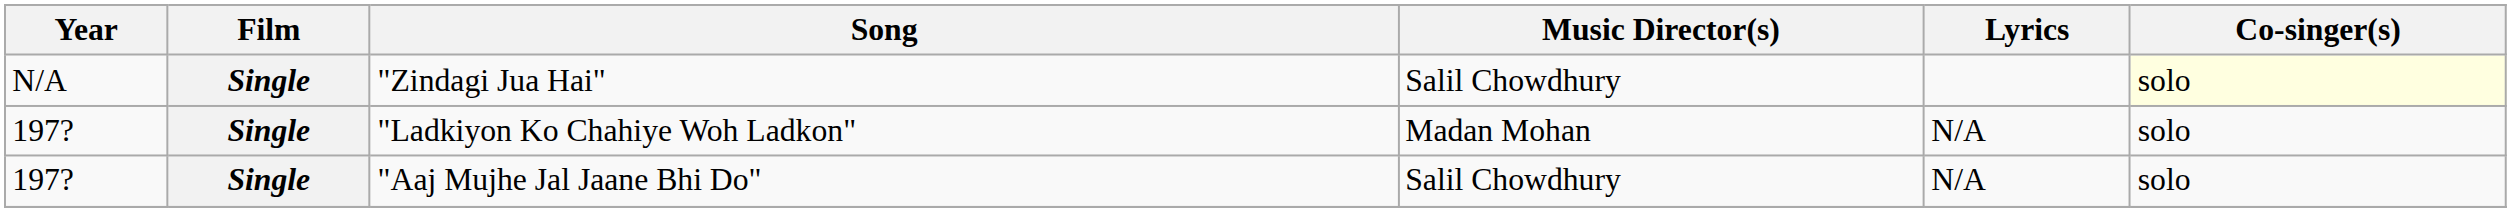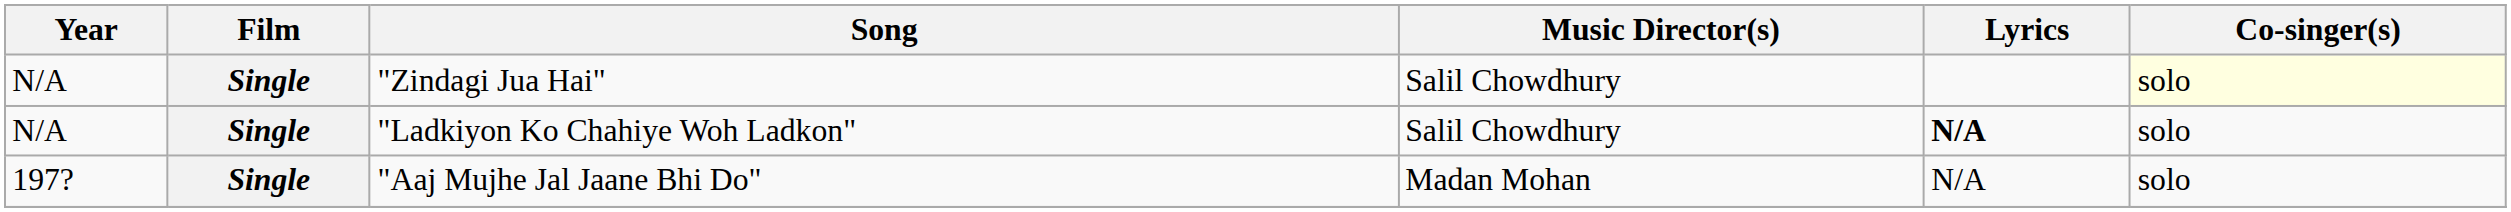"Ladkiyon Ko Chahiye Woh Ladkon" | Year: 197? -> N/A
"Ladkiyon Ko Chahiye Woh Ladkon" | Music Director(s): Madan Mohan -> Salil Chowdhury
"Ladkiyon Ko Chahiye Woh Ladkon" | Lyrics: normal -> bold
"Aaj Mujhe Jal Jaane Bhi Do" | Music Director(s): Salil Chowdhury -> Madan Mohan
